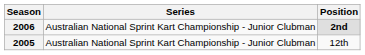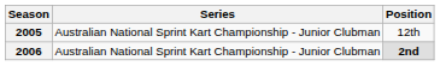rows swapped: 2005 <-> 2006
